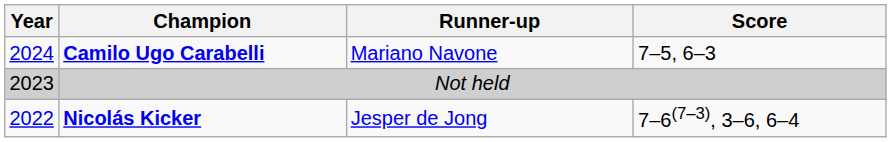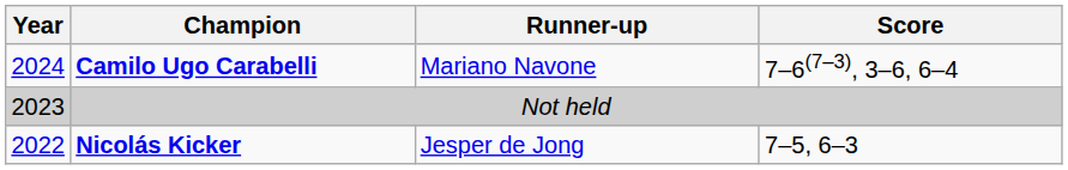Camilo Ugo Carabelli | Score: 7–5, 6–3 -> 7–6(7–3), 3–6, 6–4
Nicolás Kicker | Score: 7–6(7–3), 3–6, 6–4 -> 7–5, 6–3
